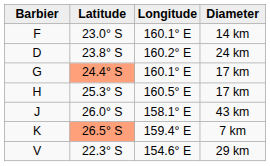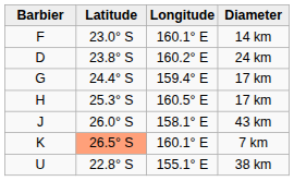G | Latitude: lightsalmon background -> no background
G | Longitude: 160.1° E -> 159.4° E
K | Longitude: 159.4° E -> 160.1° E
+ row: U | 22.8° S | 155.1° E | 38 km
- row: V | 22.3° S | 154.6° E | 29 km
